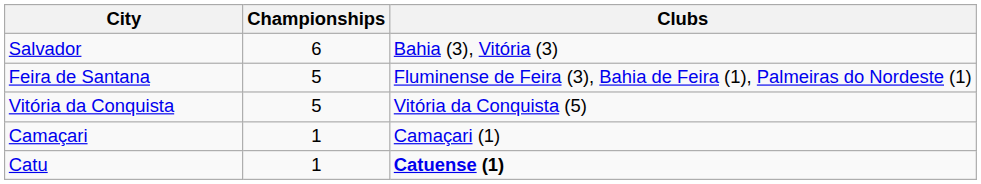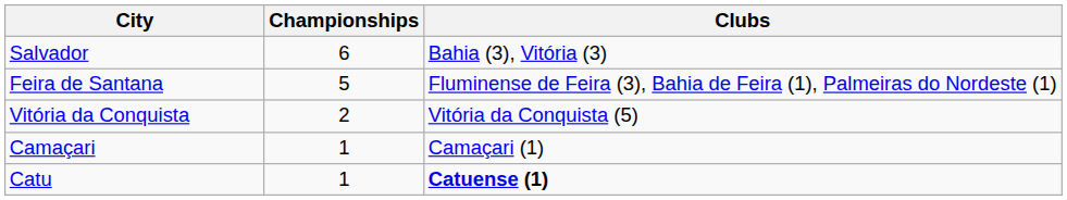Vitória da Conquista | Championships: 5 -> 2
